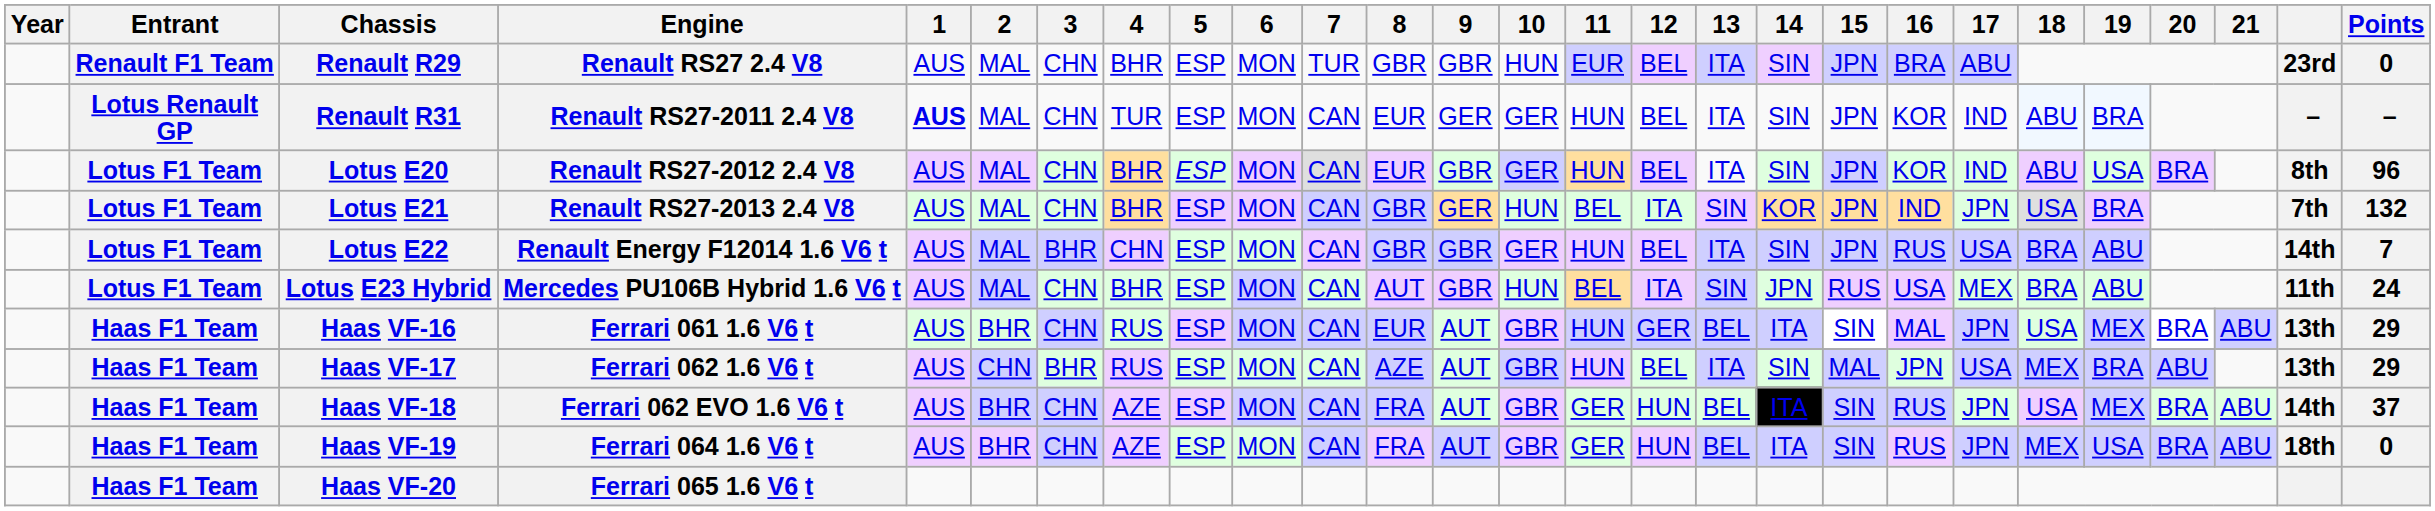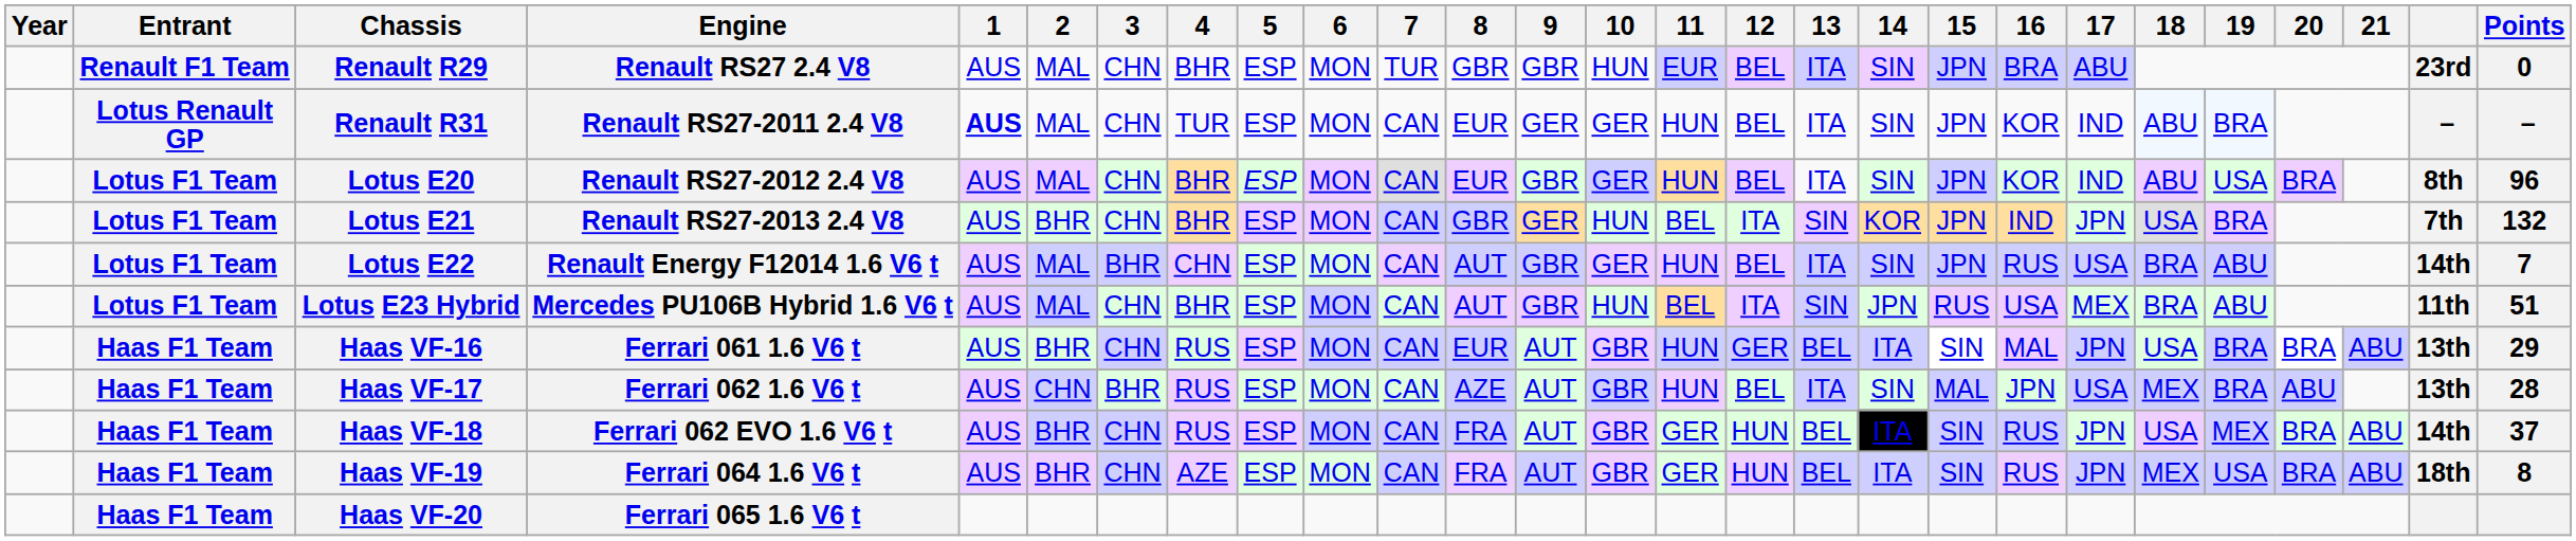Lotus E21 | 2: MAL -> BHR
Lotus E22 | 8: GBR -> AUT
Lotus E23 Hybrid | Points: 24 -> 51
Haas VF-16 | 19: MEX -> BRA
Haas VF-17 | Points: 29 -> 28
Haas VF-18 | 4: AZE -> RUS
Haas VF-19 | Points: 0 -> 8
